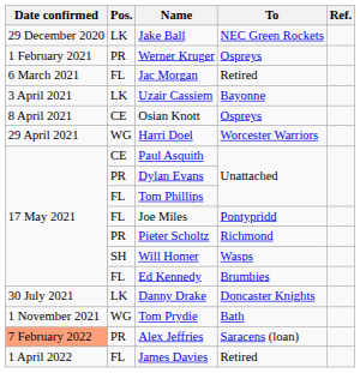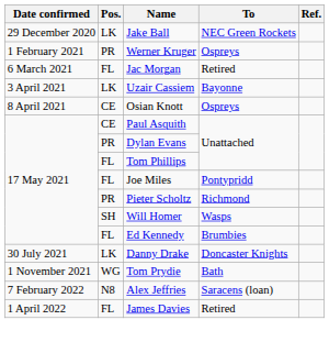- row: 29 April 2021 | WG | Harri Doel | Worcester Warriors
Alex Jeffries | Date confirmed: lightsalmon background -> no background
Alex Jeffries | Pos.: PR -> N8
